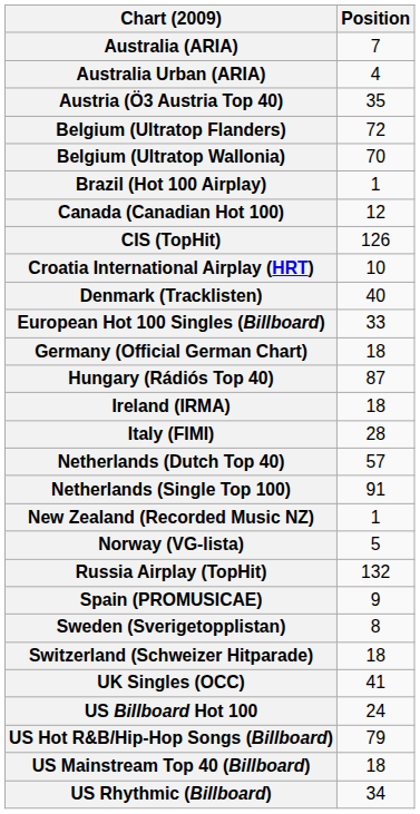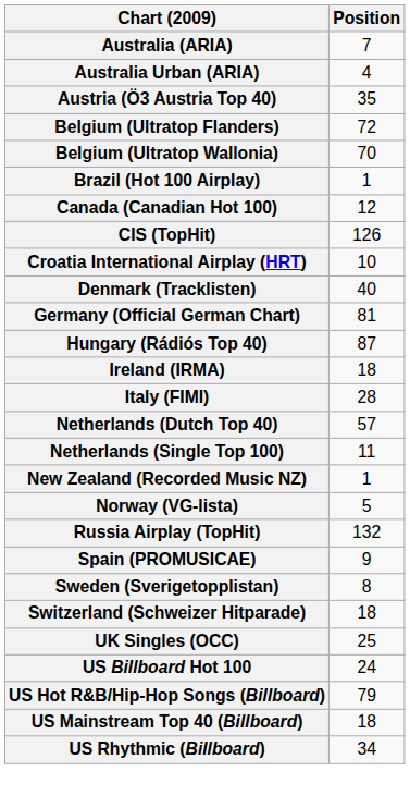- row: European Hot 100 Singles (Billboard) | 33
Germany (Official German Chart) | Position: 18 -> 81
Netherlands (Single Top 100) | Position: 91 -> 11
UK Singles (OCC) | Position: 41 -> 25
